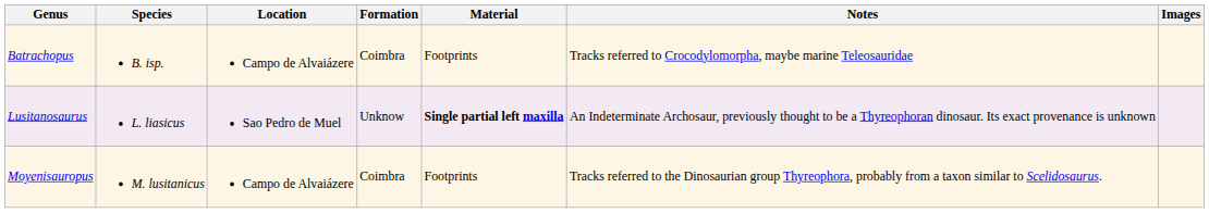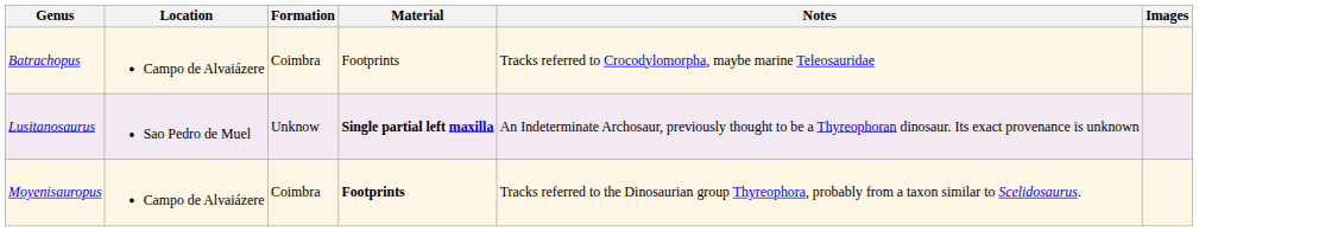- column: Species | B. isp. | L. liasicus | M. lusitanicus
Moyenisauropus | Material: normal -> bold
